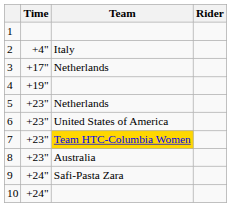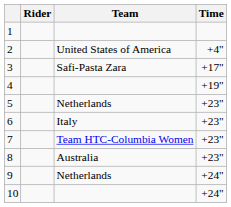columns swapped: Rider <-> Time
2 | Team: Italy -> United States of America
3 | Team: Netherlands -> Safi-Pasta Zara
6 | Team: United States of America -> Italy
7 | Team: gold background -> no background
9 | Team: Safi-Pasta Zara -> Netherlands
